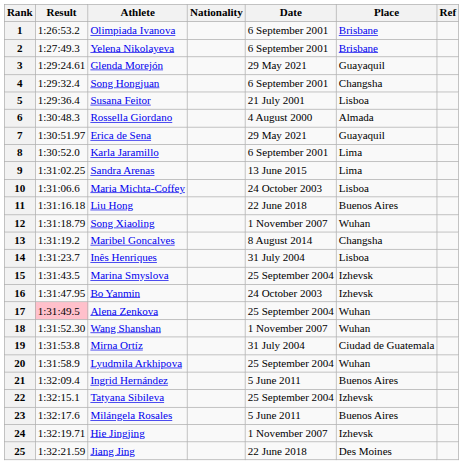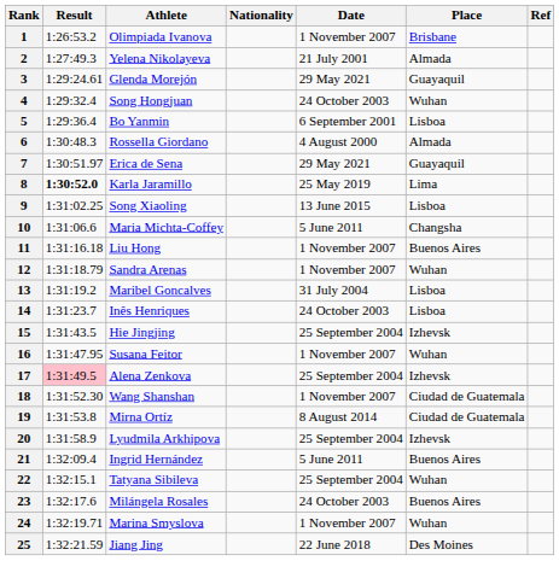1 | Date: 6 September 2001 -> 1 November 2007
2 | Date: 6 September 2001 -> 21 July 2001
2 | Place: Brisbane -> Almada
4 | Date: 6 September 2001 -> 24 October 2003
4 | Place: Changsha -> Wuhan
5 | Athlete: Susana Feitor -> Bo Yanmin
5 | Date: 21 July 2001 -> 6 September 2001
8 | Result: normal -> bold
8 | Date: 6 September 2001 -> 25 May 2019
9 | Athlete: Sandra Arenas -> Song Xiaoling
9 | Place: Lima -> Lisboa
10 | Date: 24 October 2003 -> 5 June 2011
10 | Place: Lisboa -> Changsha
11 | Date: 22 June 2018 -> 1 November 2007
12 | Athlete: Song Xiaoling -> Sandra Arenas
13 | Date: 8 August 2014 -> 31 July 2004
13 | Place: Changsha -> Lisboa
14 | Date: 31 July 2004 -> 24 October 2003
15 | Athlete: Marina Smyslova -> Hie Jingjing
16 | Athlete: Bo Yanmin -> Susana Feitor
16 | Date: 24 October 2003 -> 1 November 2007
16 | Place: Izhevsk -> Wuhan
17 | Place: Wuhan -> Izhevsk
18 | Place: Wuhan -> Ciudad de Guatemala
19 | Date: 31 July 2004 -> 8 August 2014
20 | Place: Wuhan -> Izhevsk
22 | Place: Izhevsk -> Wuhan
23 | Date: 5 June 2011 -> 24 October 2003
24 | Athlete: Hie Jingjing -> Marina Smyslova
24 | Place: Izhevsk -> Wuhan
